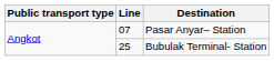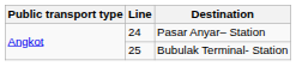Pasar Anyar– Station | Line: 07 -> 24
